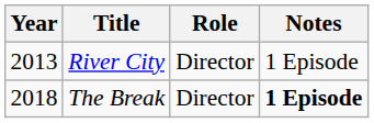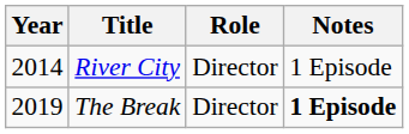River City | Year: 2013 -> 2014
The Break | Year: 2018 -> 2019
